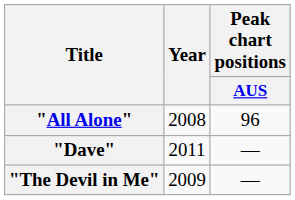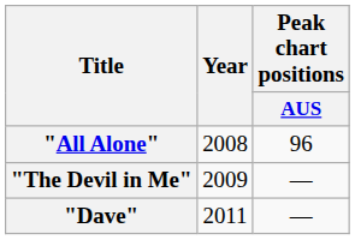rows swapped: "The Devil in Me" <-> "Dave"
